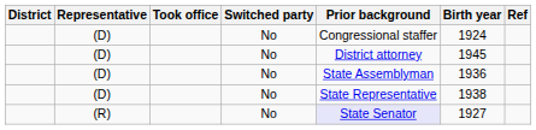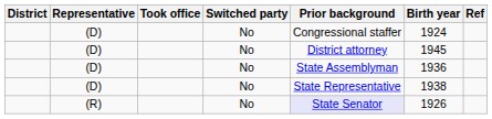(R) | Birth year: 1927 -> 1926
